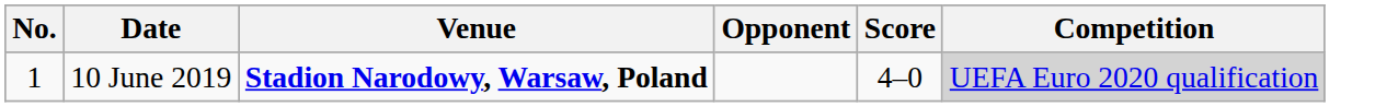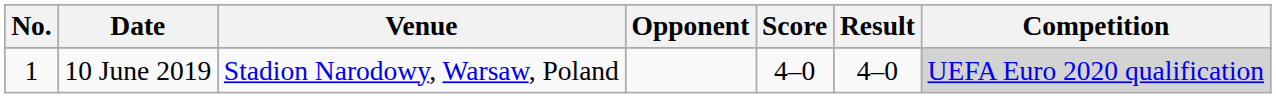+ column: Result | 4–0
10 June 2019 | Venue: bold -> normal
